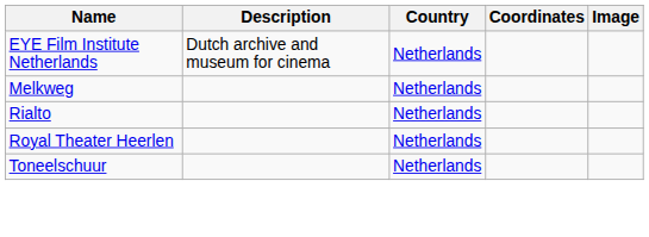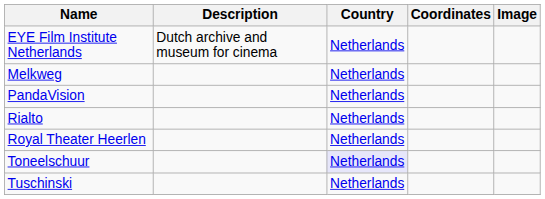+ row: PandaVision | Netherlands
Toneelschuur | Country: no background -> lavender background
+ row: Tuschinski | Netherlands
